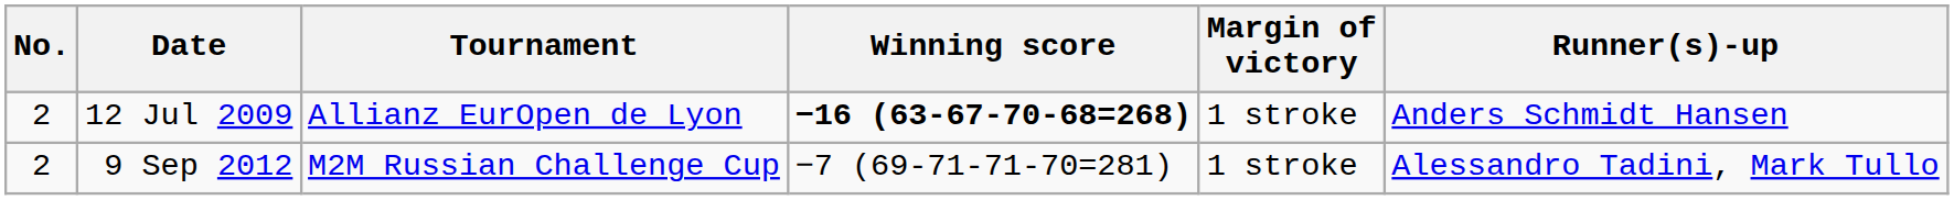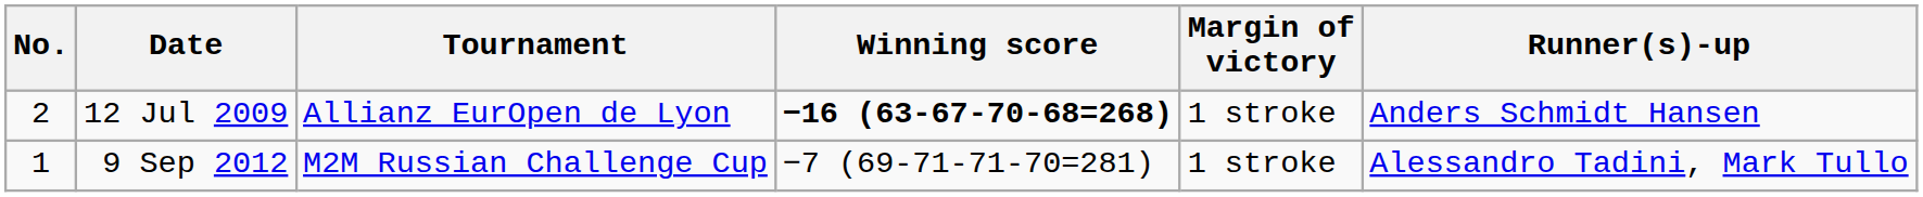9 Sep 2012 | No.: 2 -> 1
